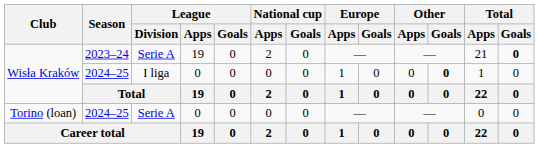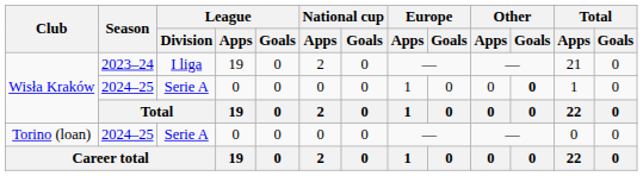Wisła Kraków / 2023–24 | League / Division: Serie A -> I liga
Wisła Kraków / 2023–24 | Total / Goals: bold -> normal
Wisła Kraków / 2024–25 | League / Division: I liga -> Serie A
